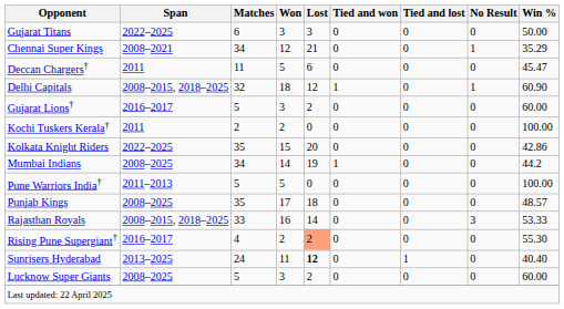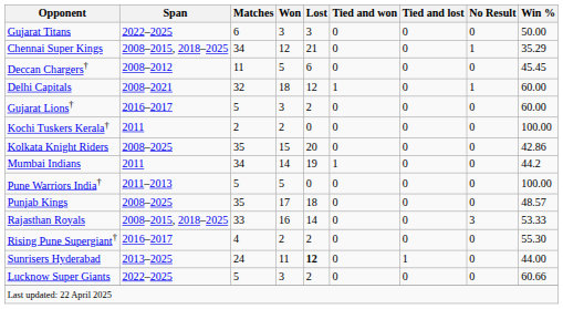Chennai Super Kings | Span: 2008–2021 -> 2008–2015, 2018–2025
Deccan Chargers† | Span: 2011 -> 2008–2012
Deccan Chargers† | Win %: 45.47 -> 45.45
Delhi Capitals | Span: 2008–2015, 2018–2025 -> 2008–2021
Delhi Capitals | Win %: 60.90 -> 60.00
Kolkata Knight Riders | Span: 2022–2025 -> 2008–2025
Mumbai Indians | Span: 2008–2025 -> 2011
Rising Pune Supergiant† | Lost: lightsalmon background -> no background
Sunrisers Hyderabad | Win %: 40.40 -> 44.00
Lucknow Super Giants | Span: 2008–2025 -> 2022–2025
Lucknow Super Giants | Win %: 60.00 -> 60.66
